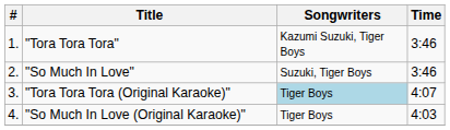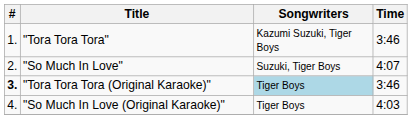"So Much In Love" | Time: 3:46 -> 4:07
"Tora Tora Tora (Original Karaoke)" | #: normal -> bold
"Tora Tora Tora (Original Karaoke)" | Time: 4:07 -> 3:46
